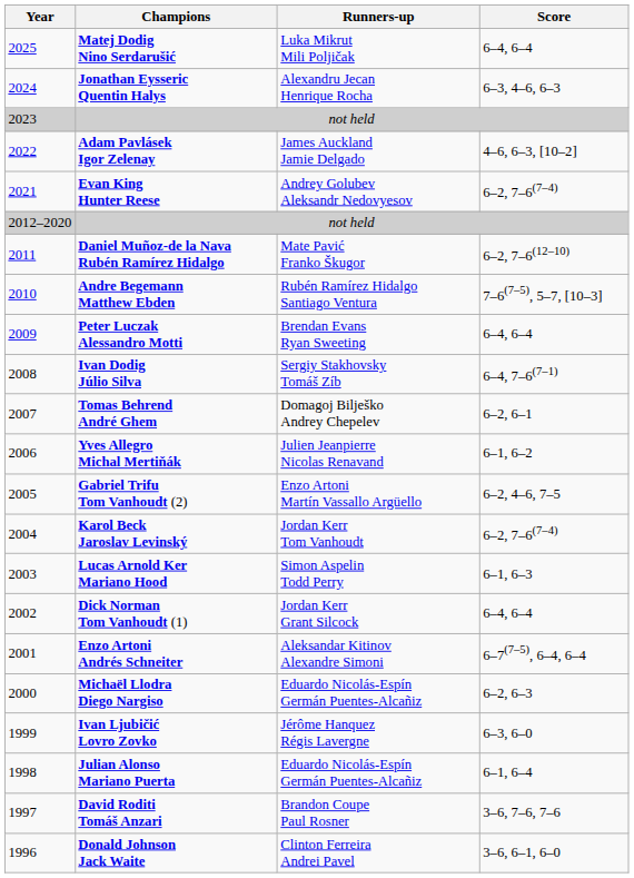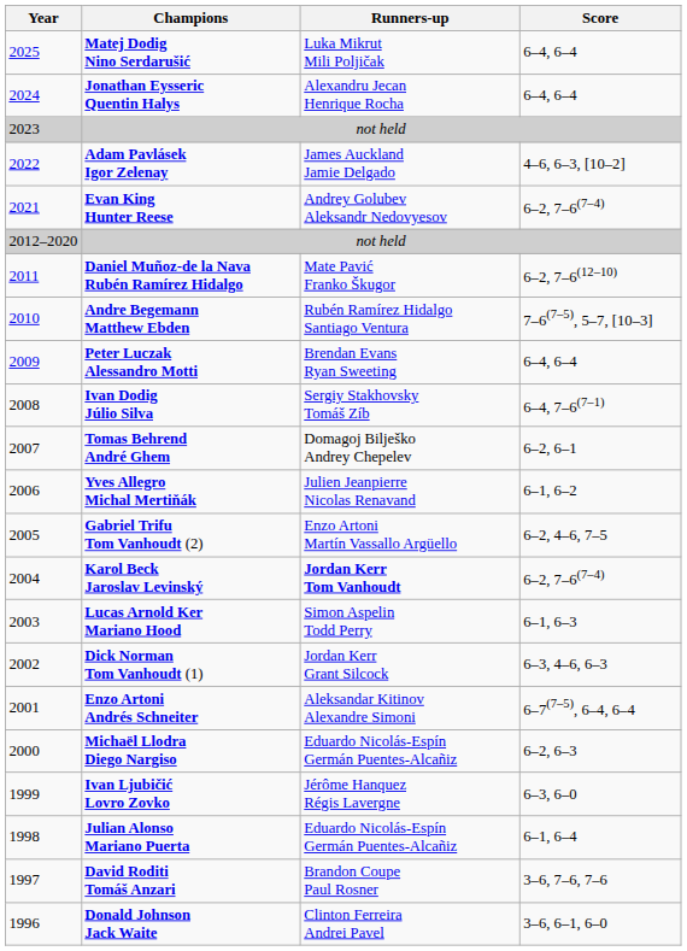Jonathan Eysseric Quentin Halys | Score: 6–3, 4–6, 6–3 -> 6–4, 6–4
Karol Beck Jaroslav Levinský | Runners-up: normal -> bold
Dick Norman Tom Vanhoudt (1) | Score: 6–4, 6–4 -> 6–3, 4–6, 6–3
